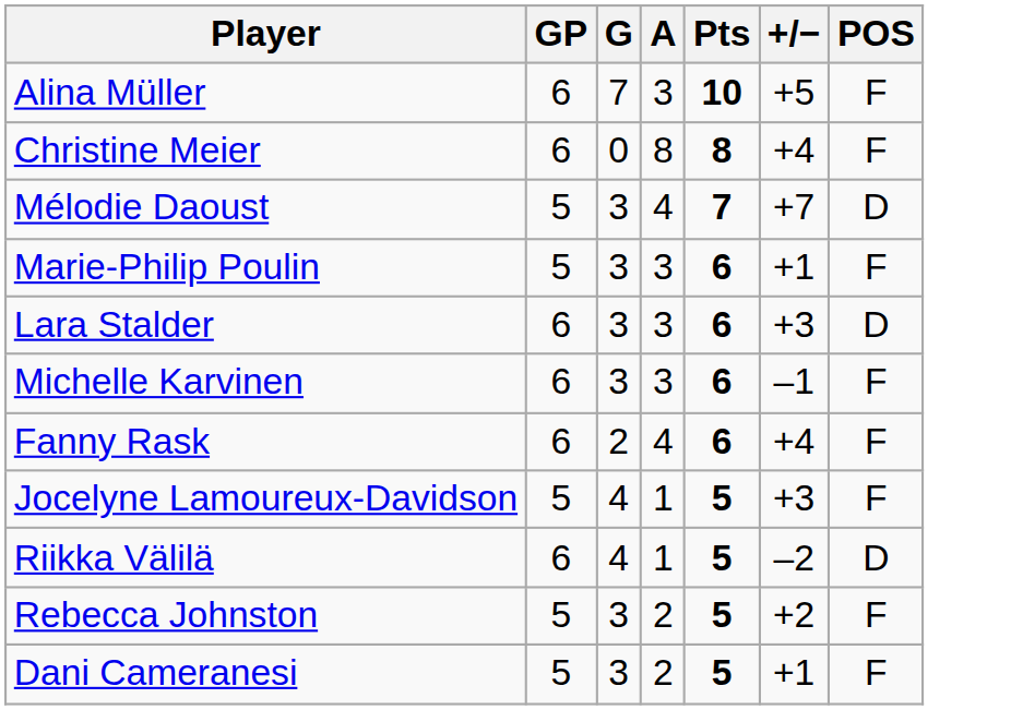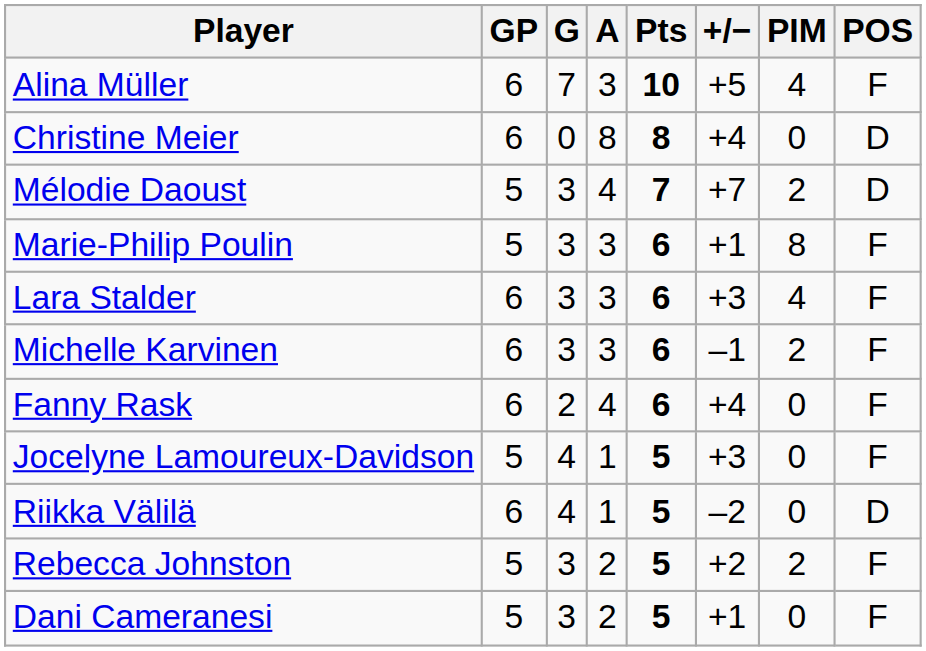+ column: PIM | 4 | 0 | 2 | 8 | 4 | 2 | 0 | 0 | 0 | 2 | 0
Christine Meier | POS: F -> D
Lara Stalder | POS: D -> F
